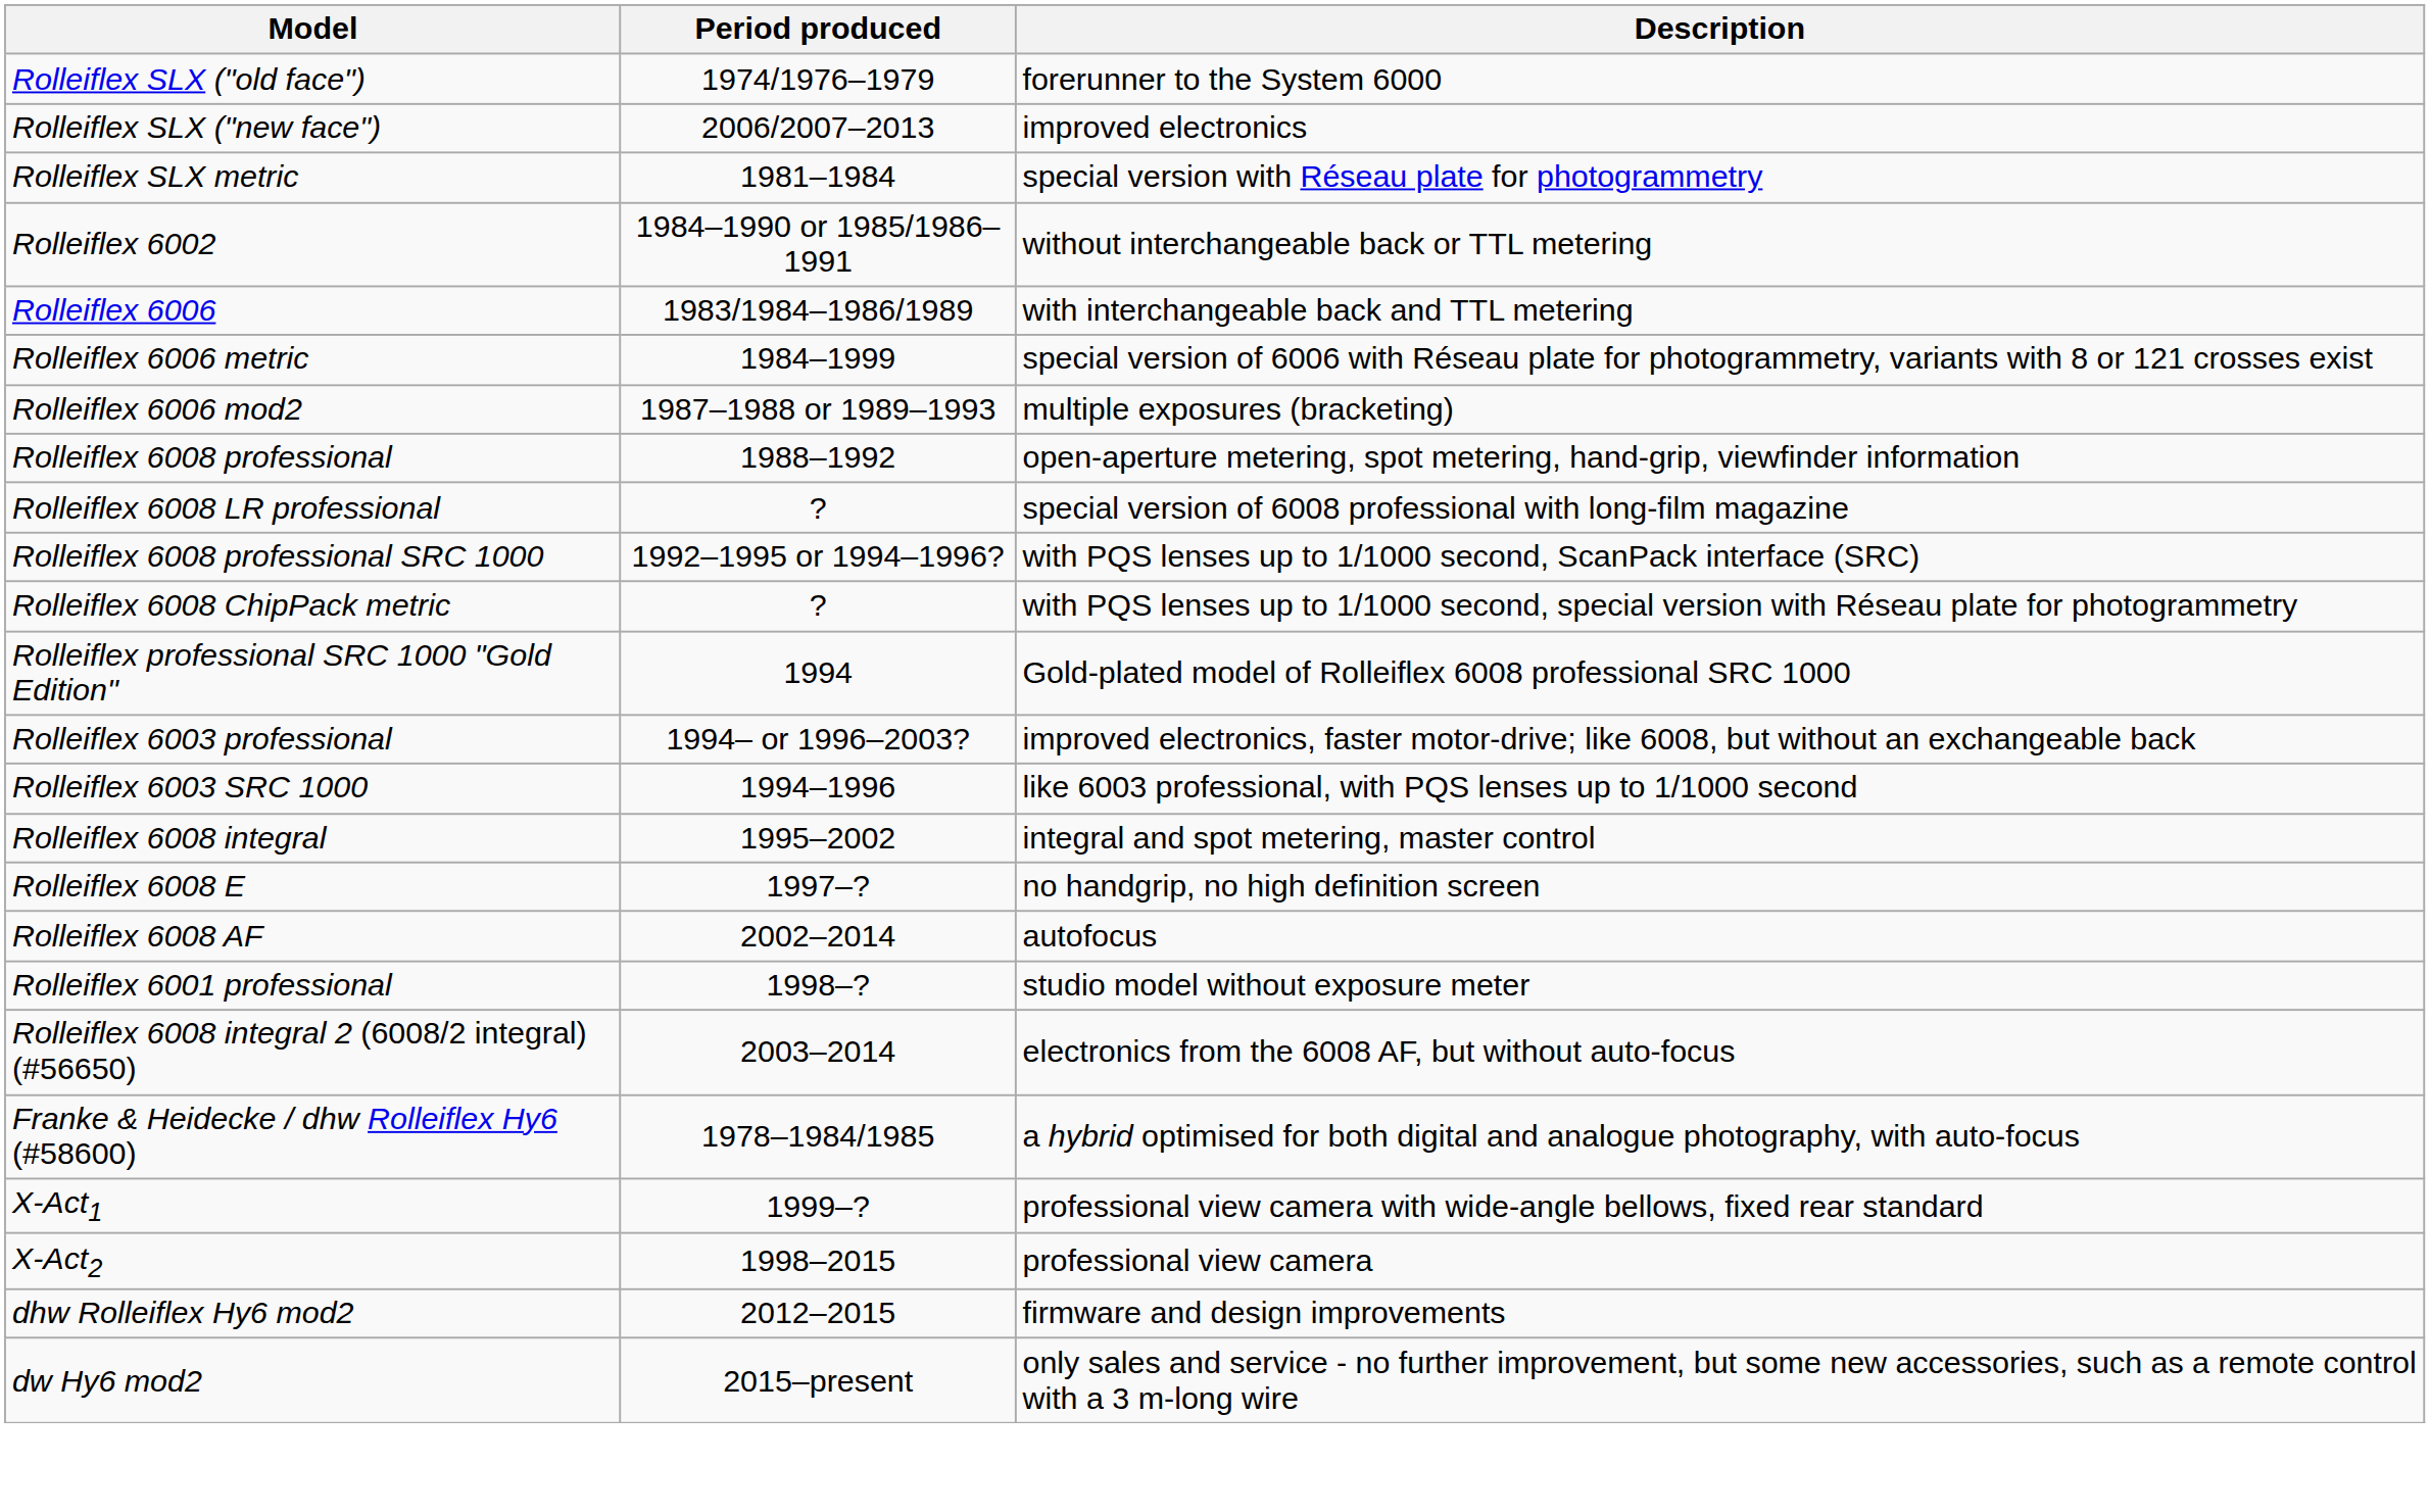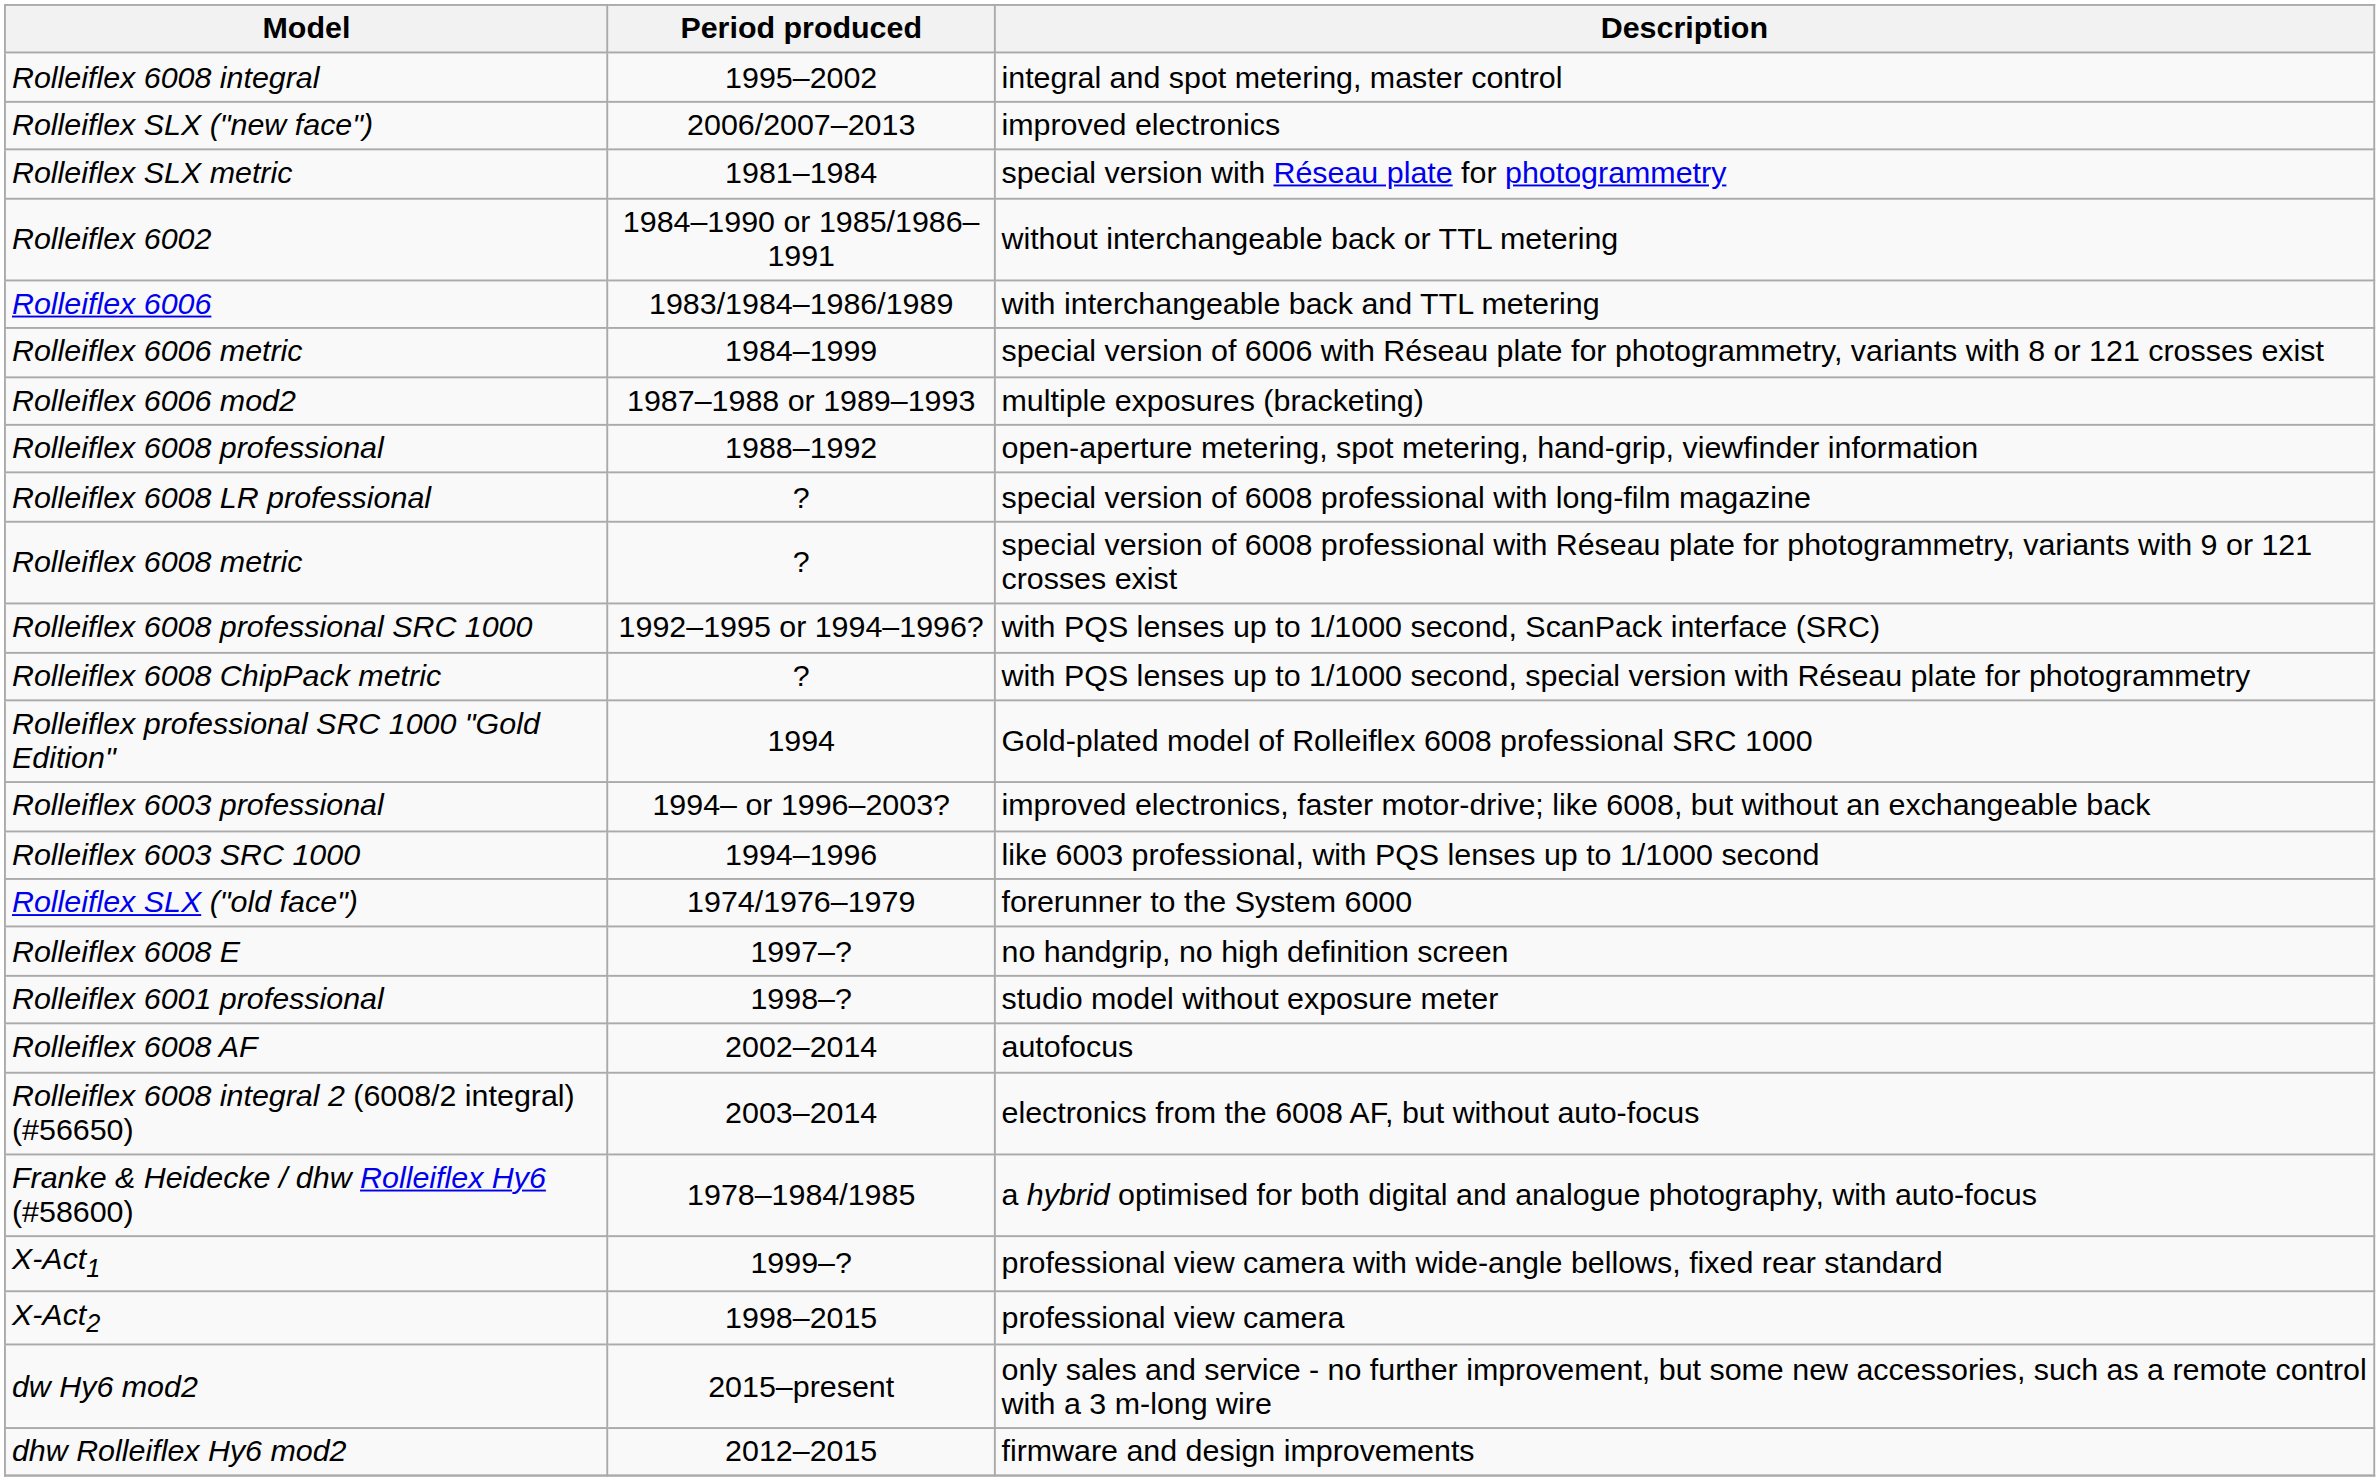rows swapped: Rolleiflex SLX ("old face") <-> Rolleiflex 6008 integral
+ row: Rolleiflex 6008 metric | ? | special version of 6008 professional with Réseau plate for photogrammetry, variants with 9 or 121 crosses exist
rows swapped: Rolleiflex 6001 professional <-> Rolleiflex 6008 AF
rows swapped: dhw Rolleiflex Hy6 mod2 <-> dw Hy6 mod2
